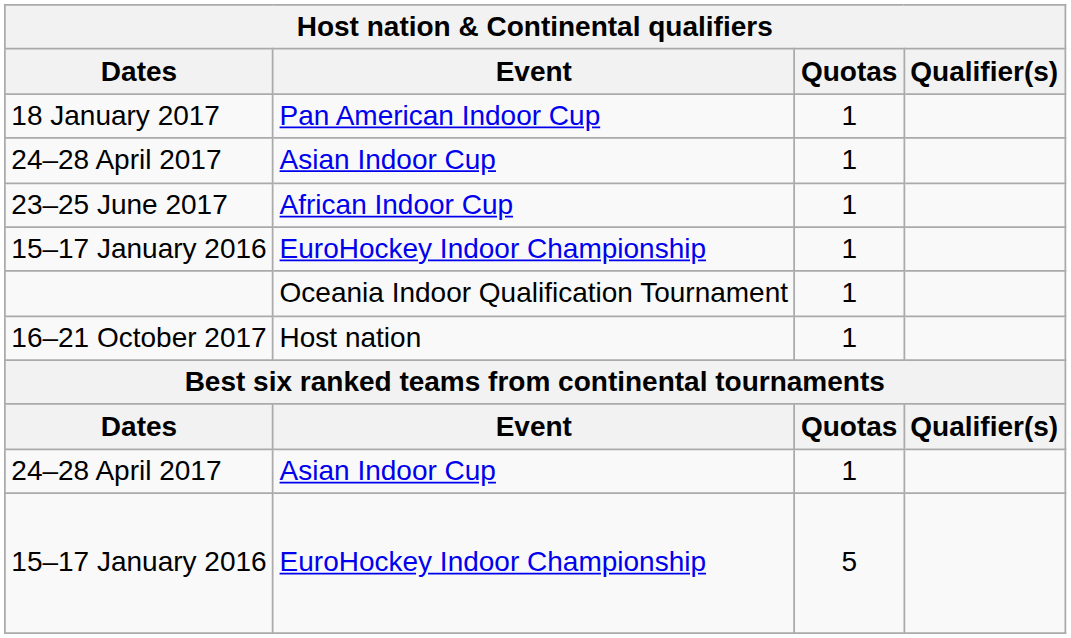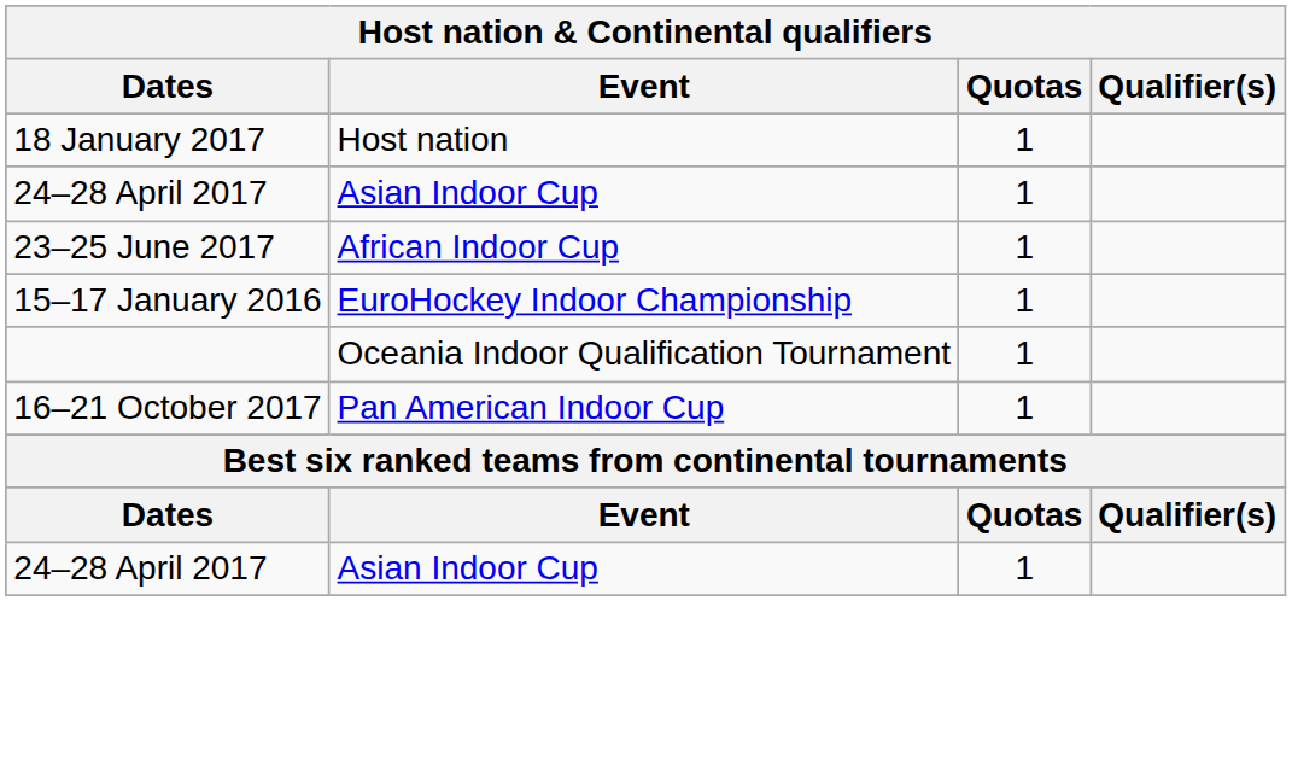18 January 2017 | Event: Pan American Indoor Cup -> Host nation
16–21 October 2017 | Event: Host nation -> Pan American Indoor Cup
- row: 15–17 January 2016 | EuroHockey Indoor Championship | 5
